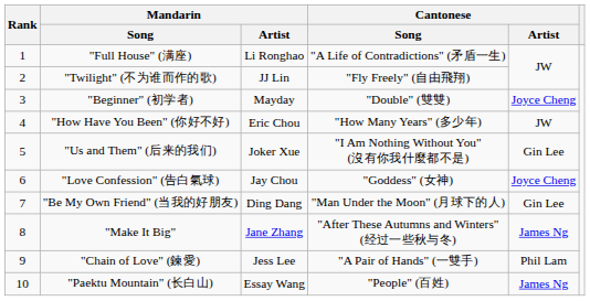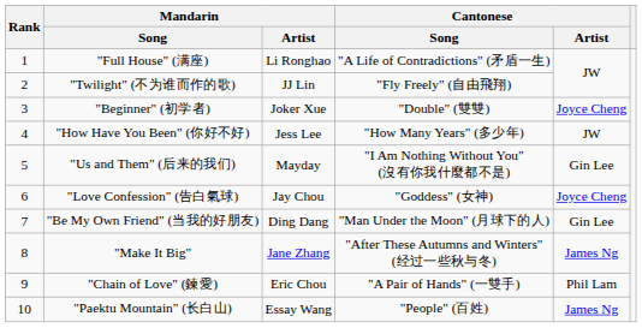"Beginner" (初学者) | Mandarin / Artist: Mayday -> Joker Xue
"How Have You Been" (你好不好) | Mandarin / Artist: Eric Chou -> Jess Lee
"Us and Them" (后来的我们) | Mandarin / Artist: Joker Xue -> Mayday
"Chain of Love" (鍊愛) | Mandarin / Artist: Jess Lee -> Eric Chou
